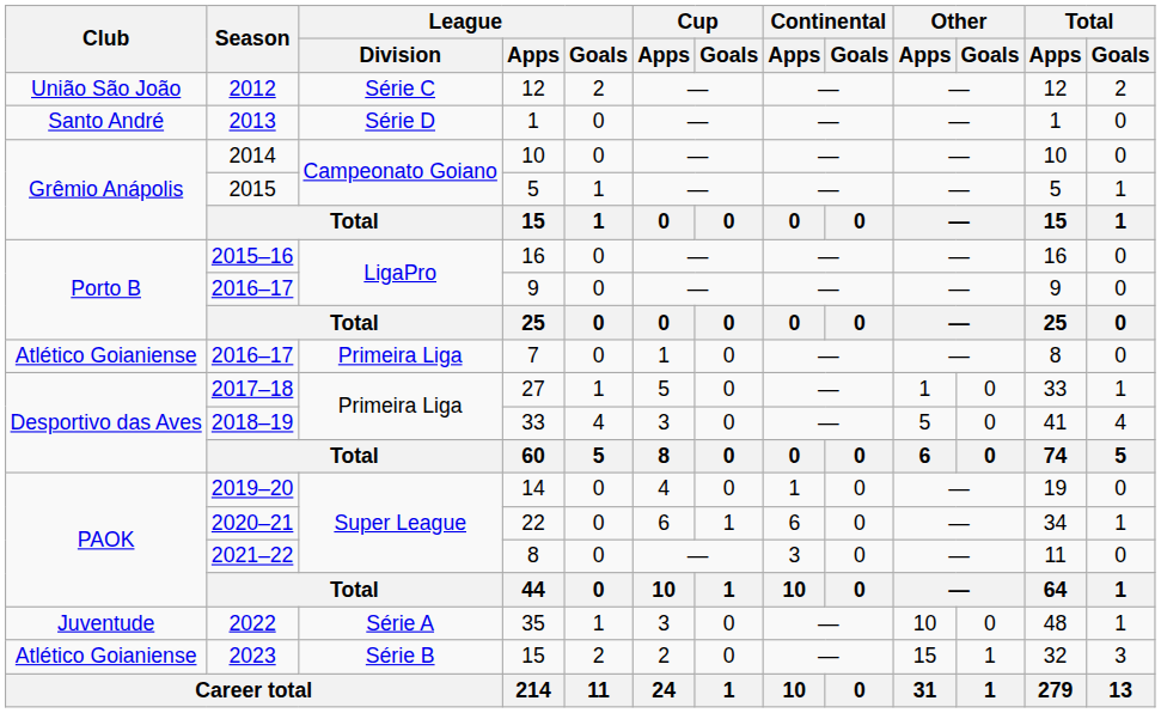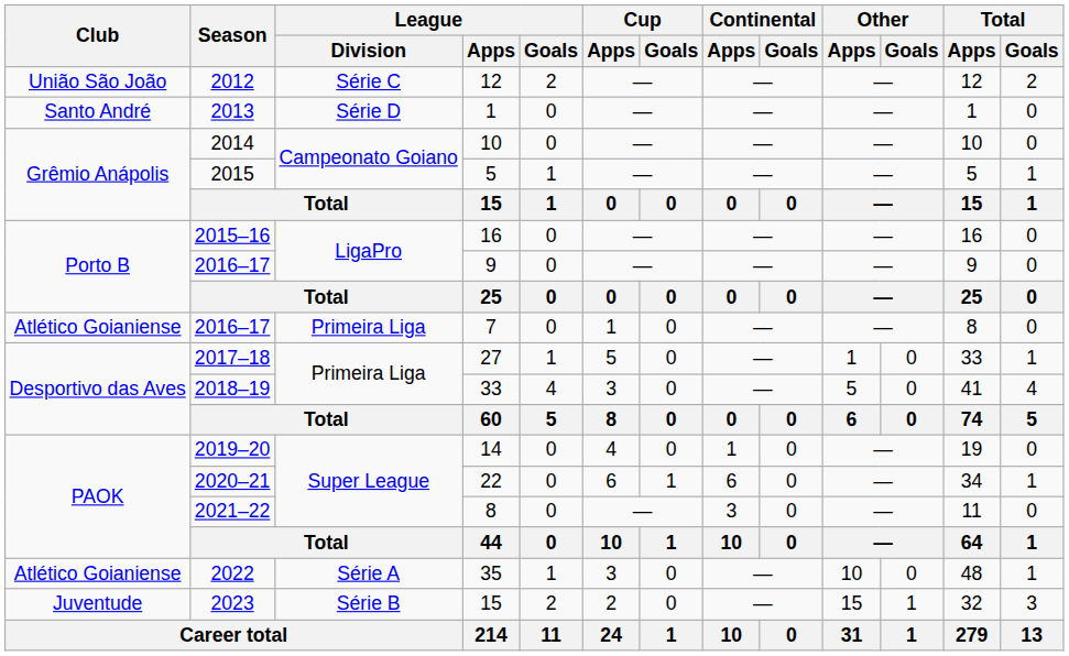35 | Club: Juventude -> Atlético Goianiense
2023 / 15 | Club: Atlético Goianiense -> Juventude
